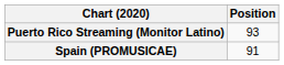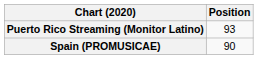Spain (PROMUSICAE) | Position: 91 -> 90
